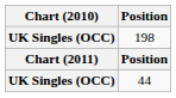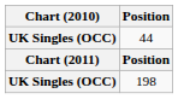rows swapped: 44 <-> 198
